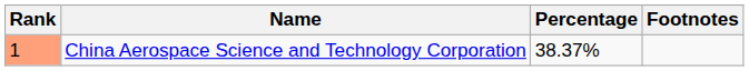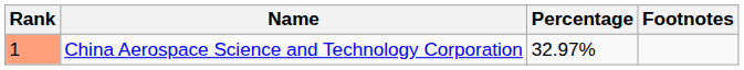China Aerospace Science and Technology Corporation | Percentage: 38.37% -> 32.97%
